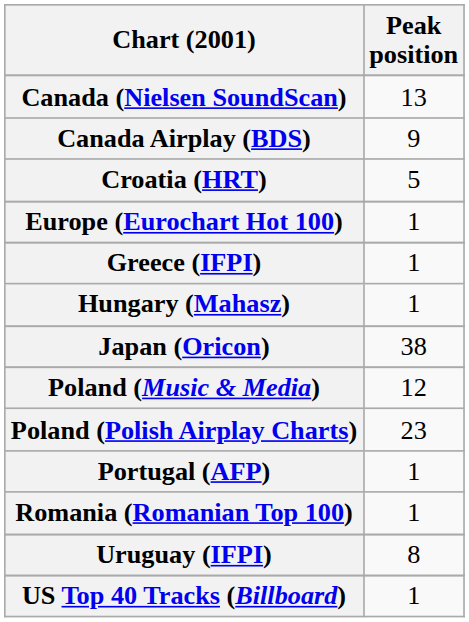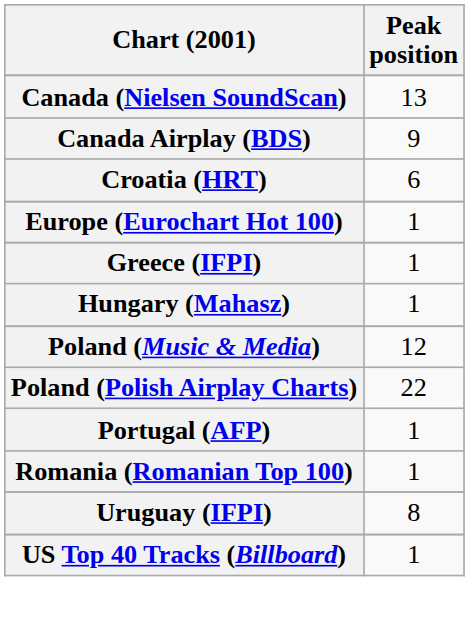Croatia (HRT) | Peak position: 5 -> 6
- row: Japan (Oricon) | 38
Poland (Polish Airplay Charts) | Peak position: 23 -> 22
